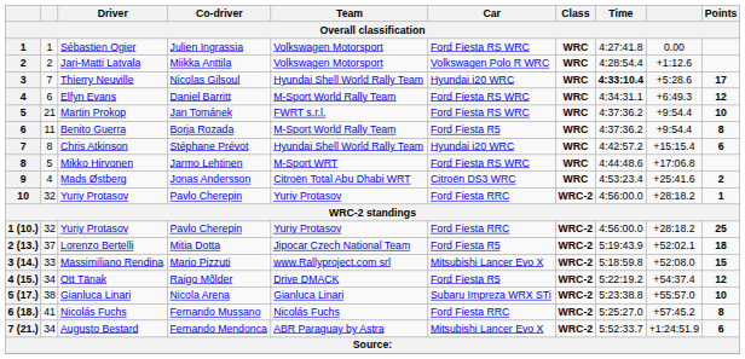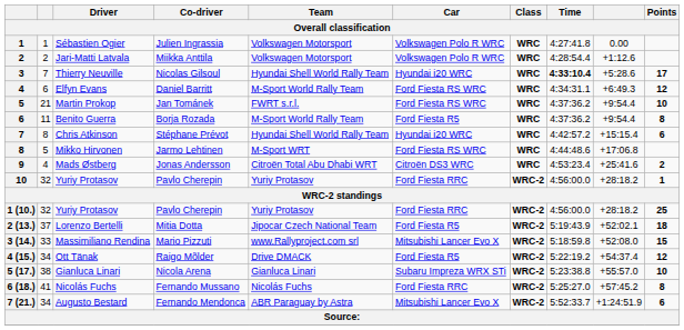Sébastien Ogier | Car: Ford Fiesta RS WRC -> Volkswagen Polo R WRC
